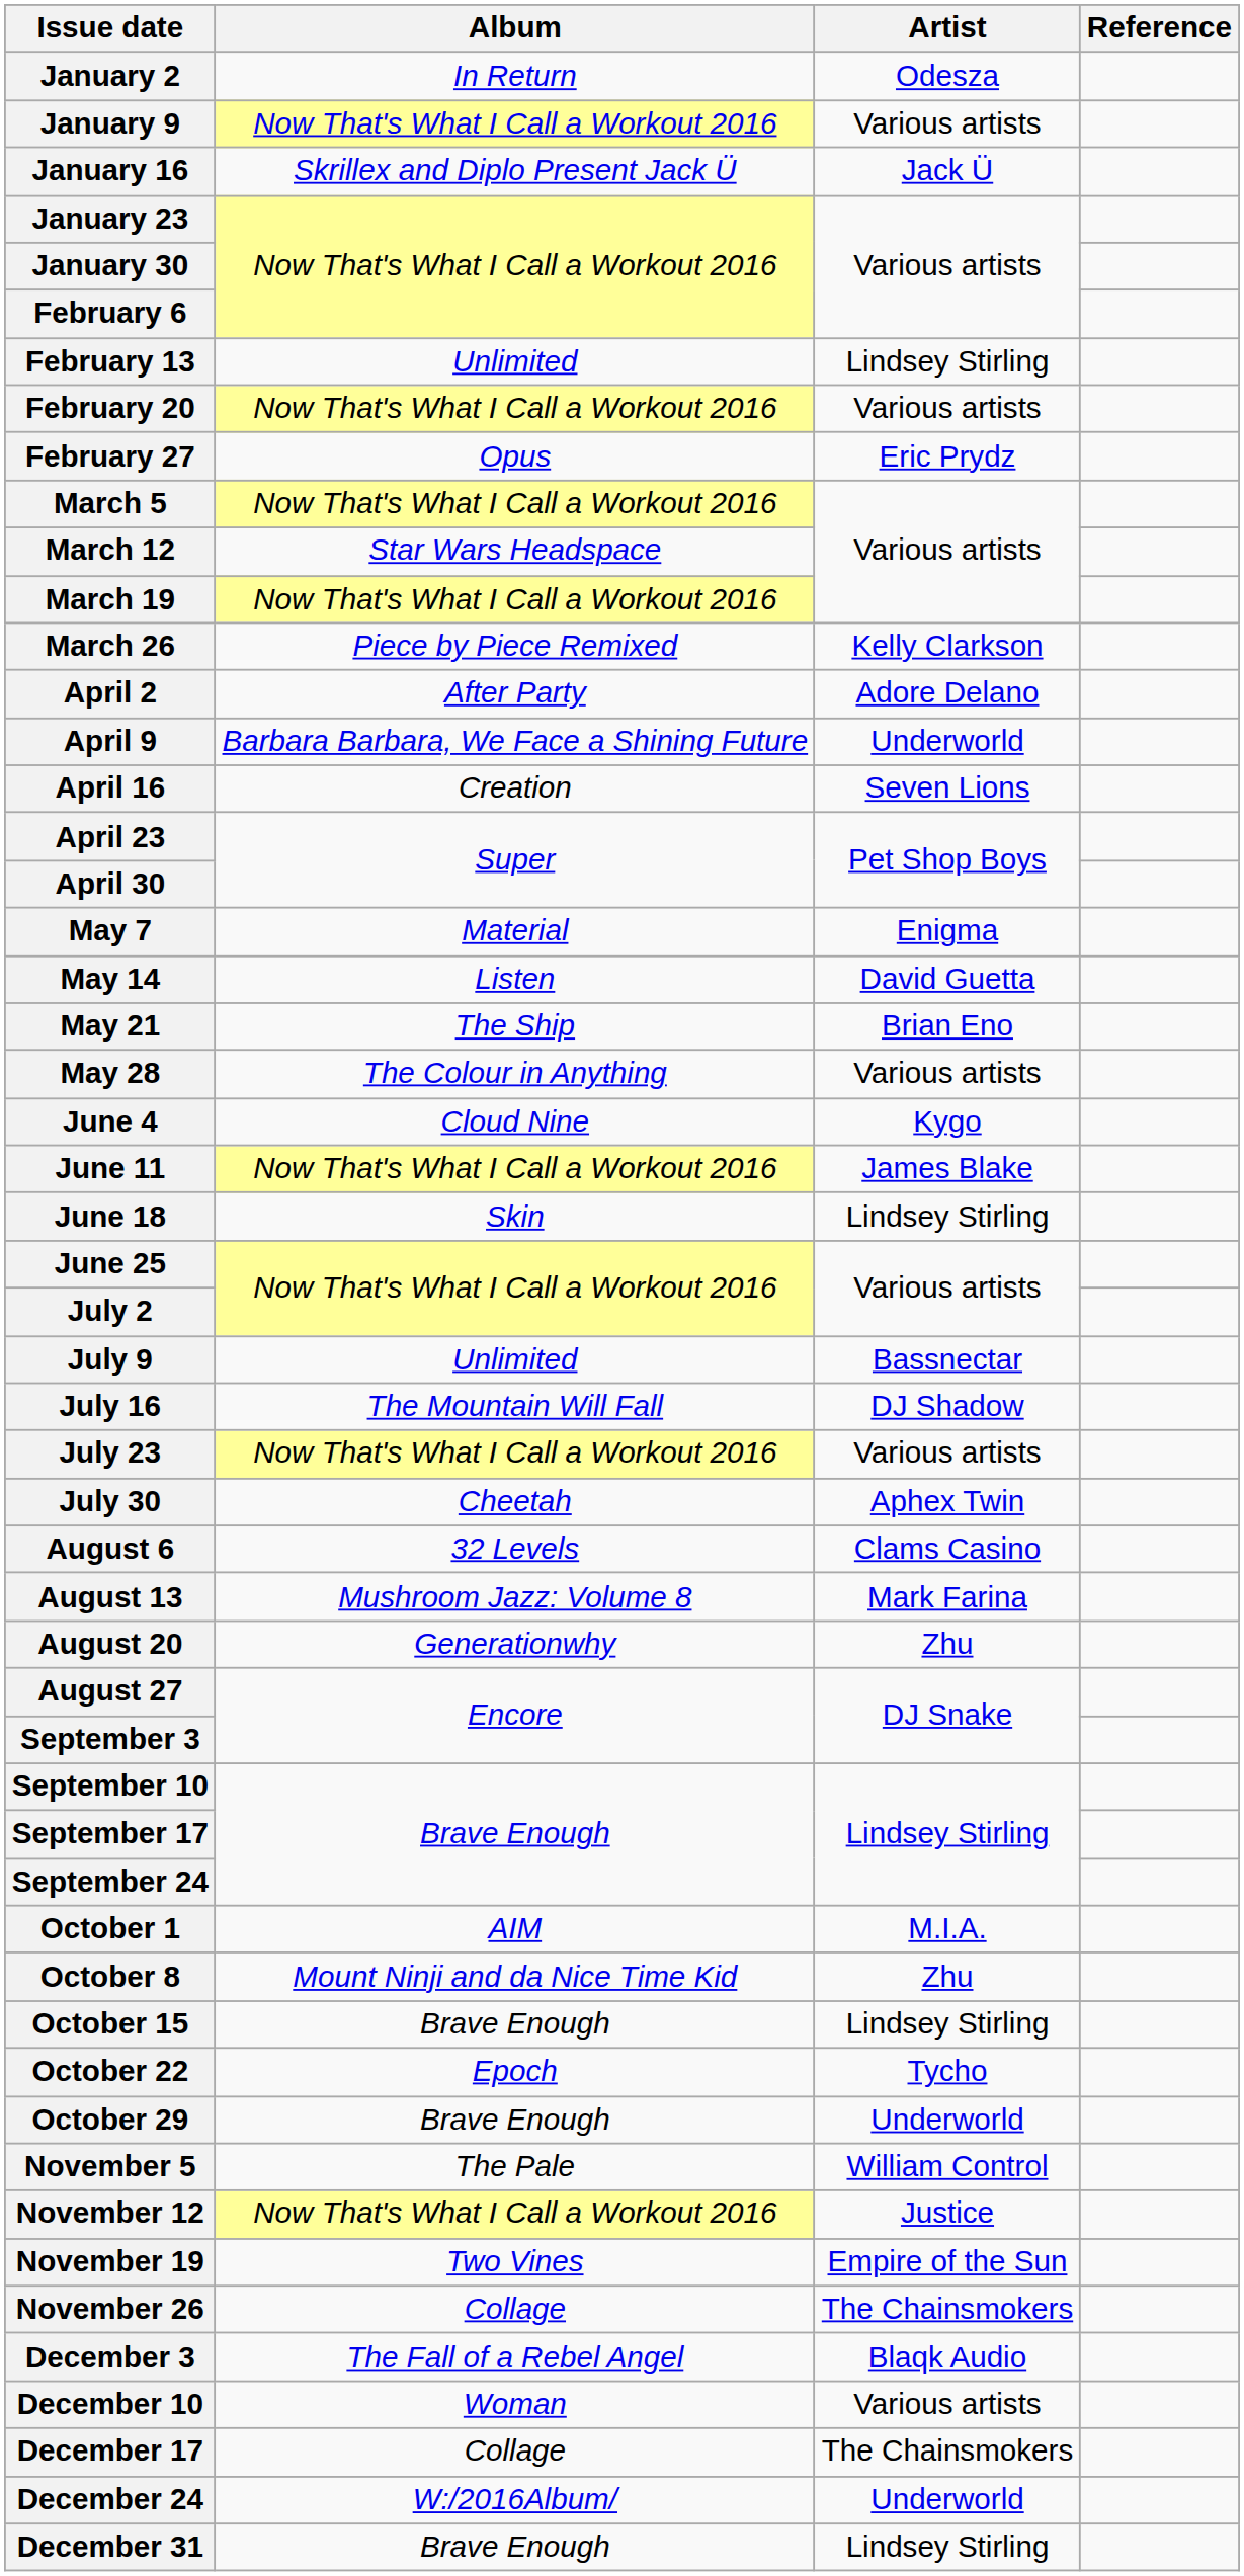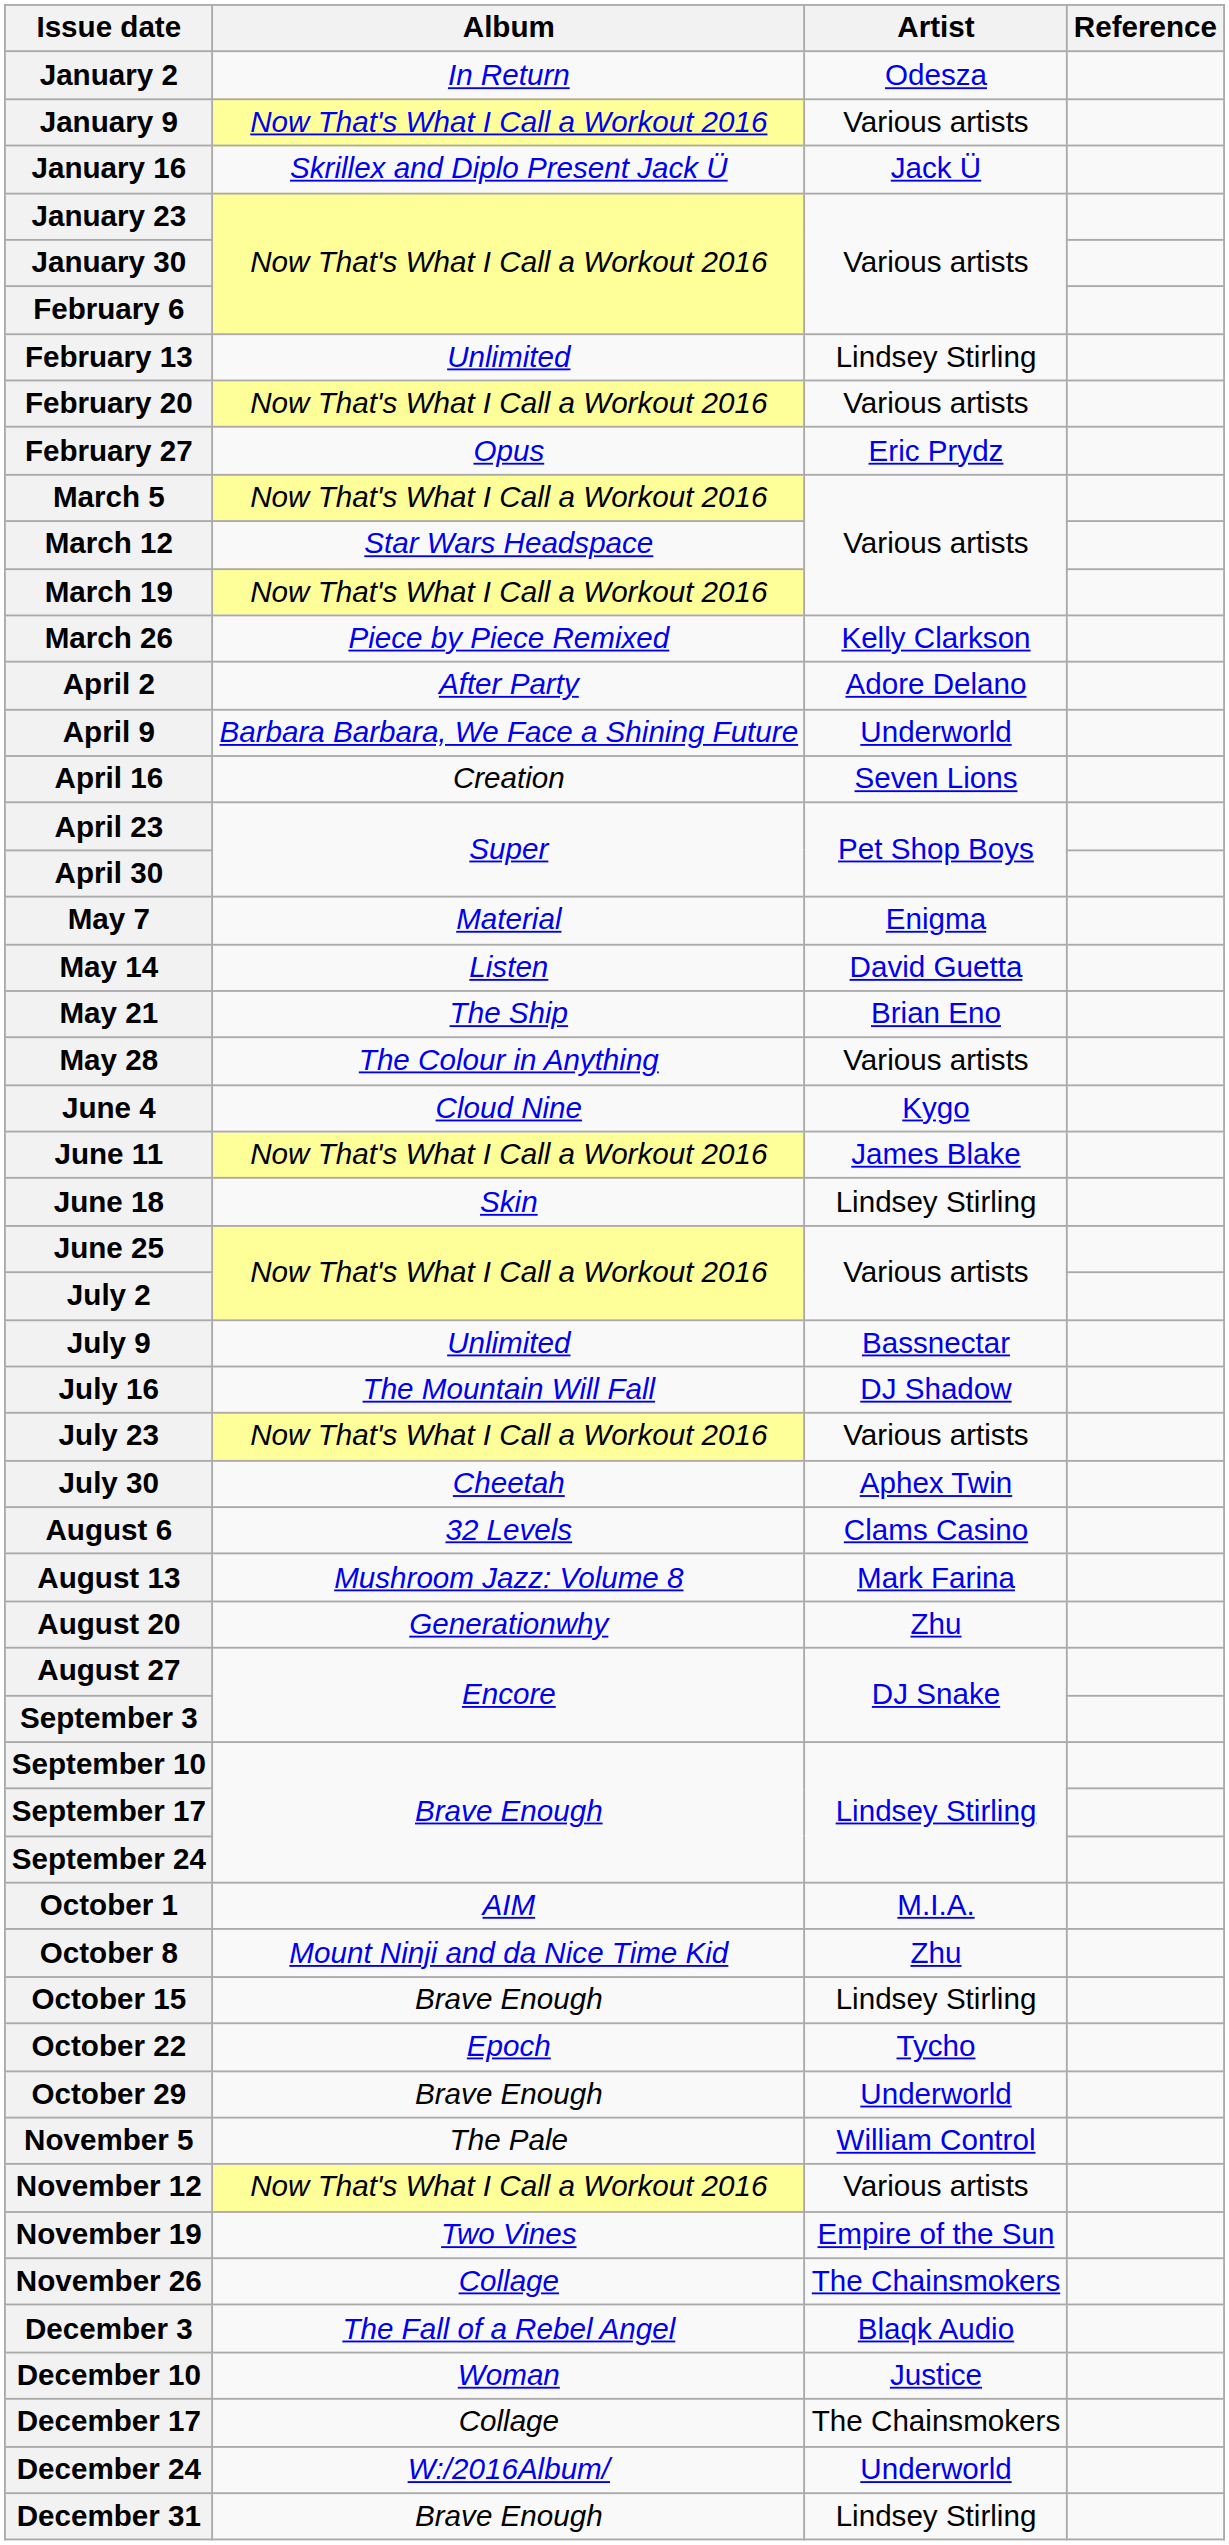November 12 | Artist: Justice -> Various artists
December 10 | Artist: Various artists -> Justice
